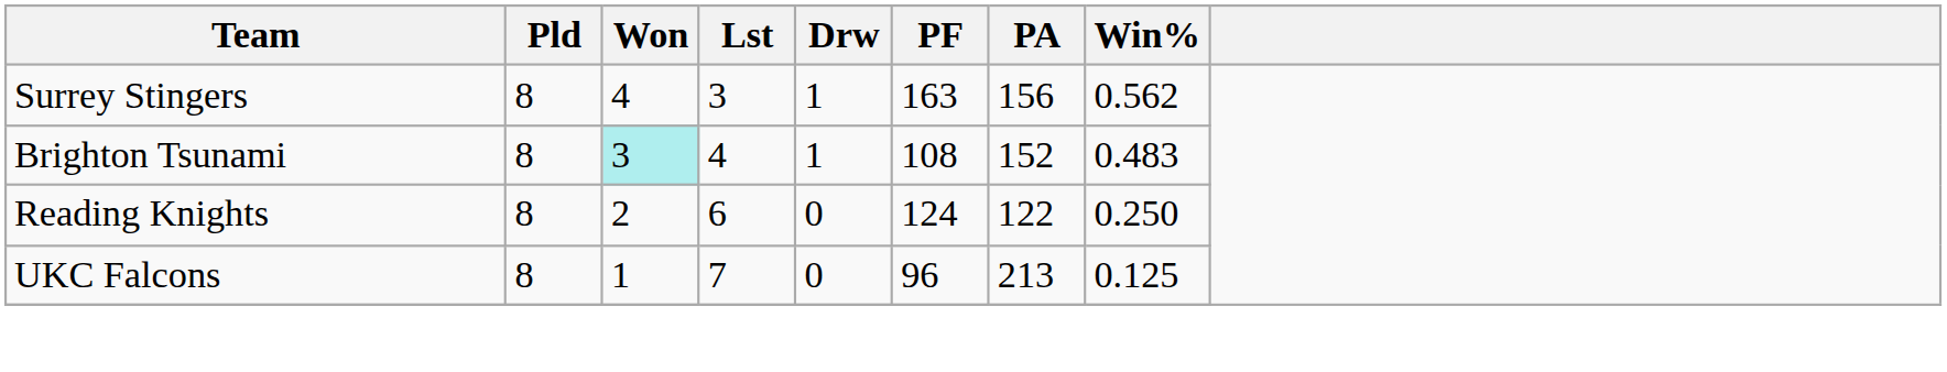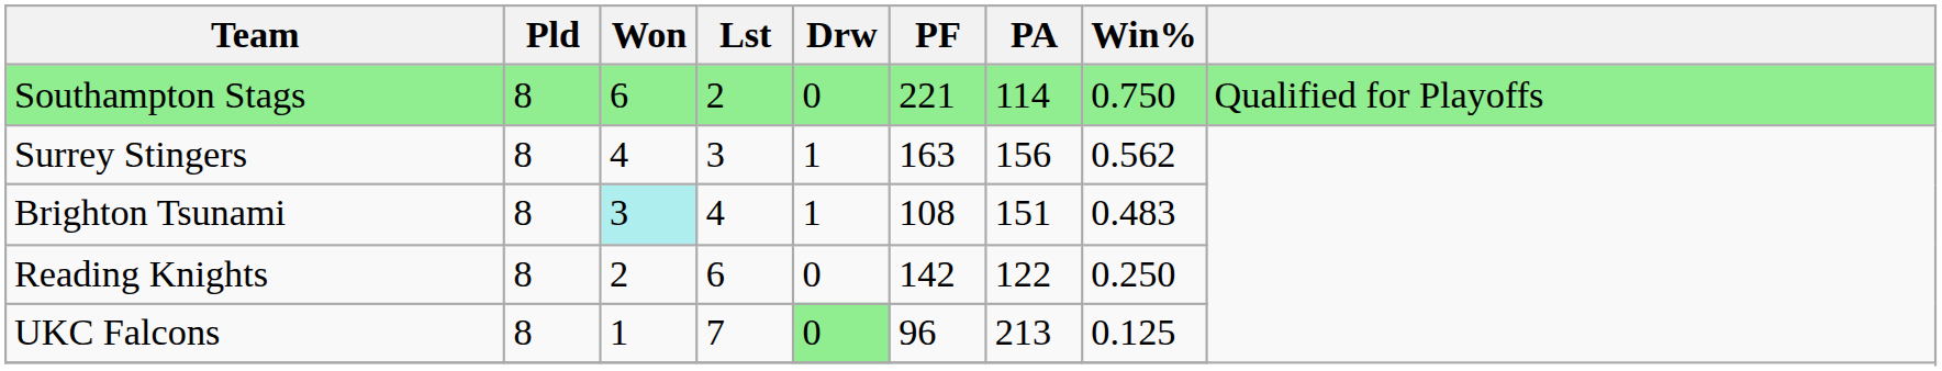+ row: Southampton Stags | 8 | 6 | 2 | 0 | 221 | 114 | 0.750 | Qualified for Playoffs
Brighton Tsunami | PA: 152 -> 151
Reading Knights | PF: 124 -> 142
UKC Falcons | Drw: no background -> lightgreen background
